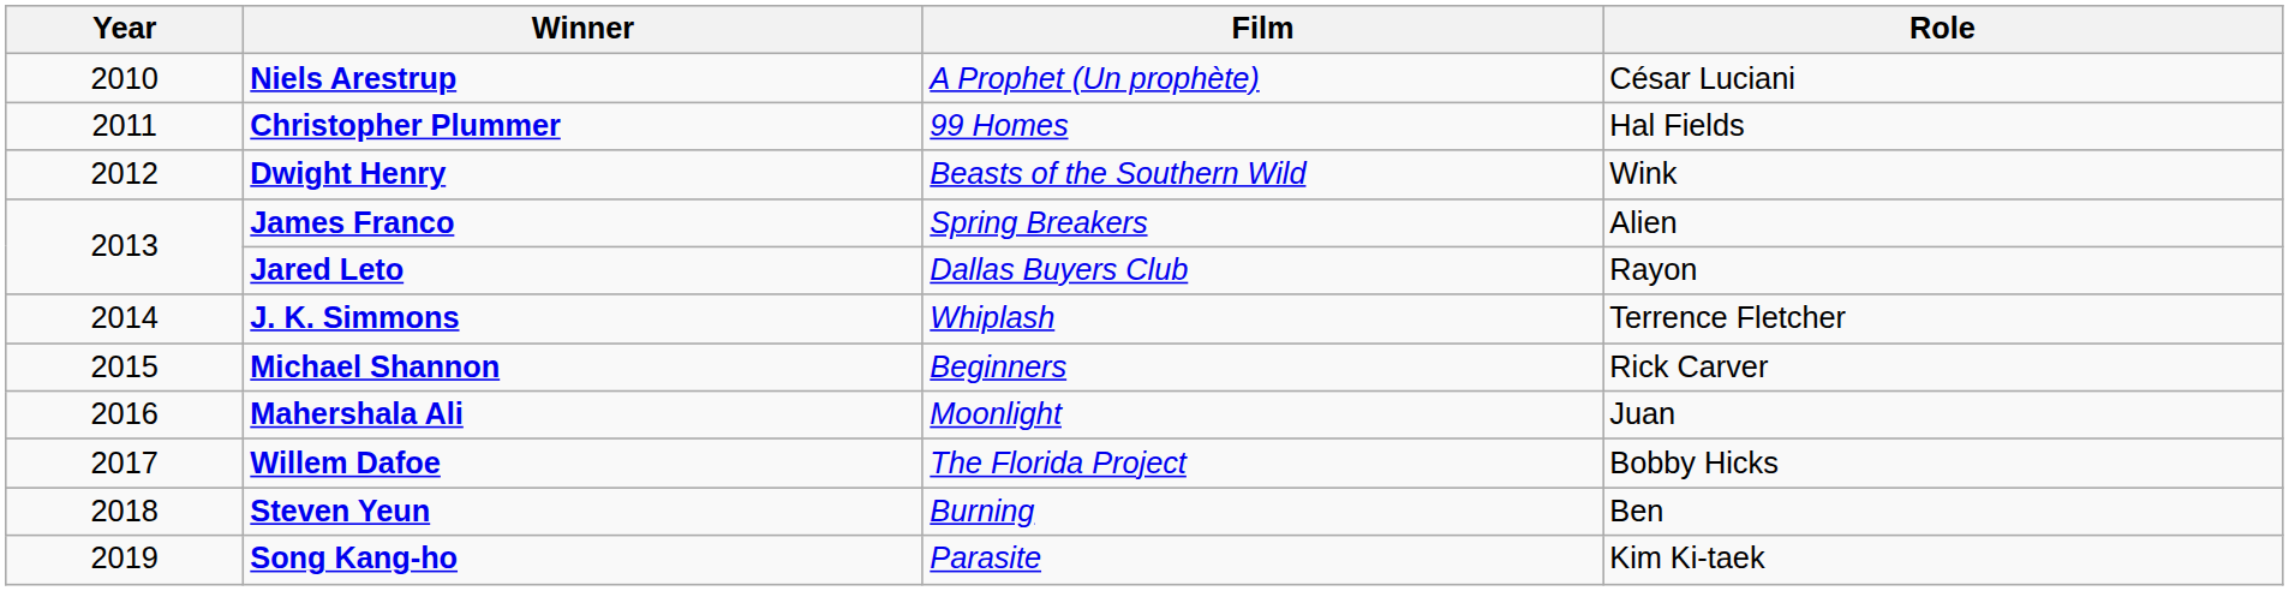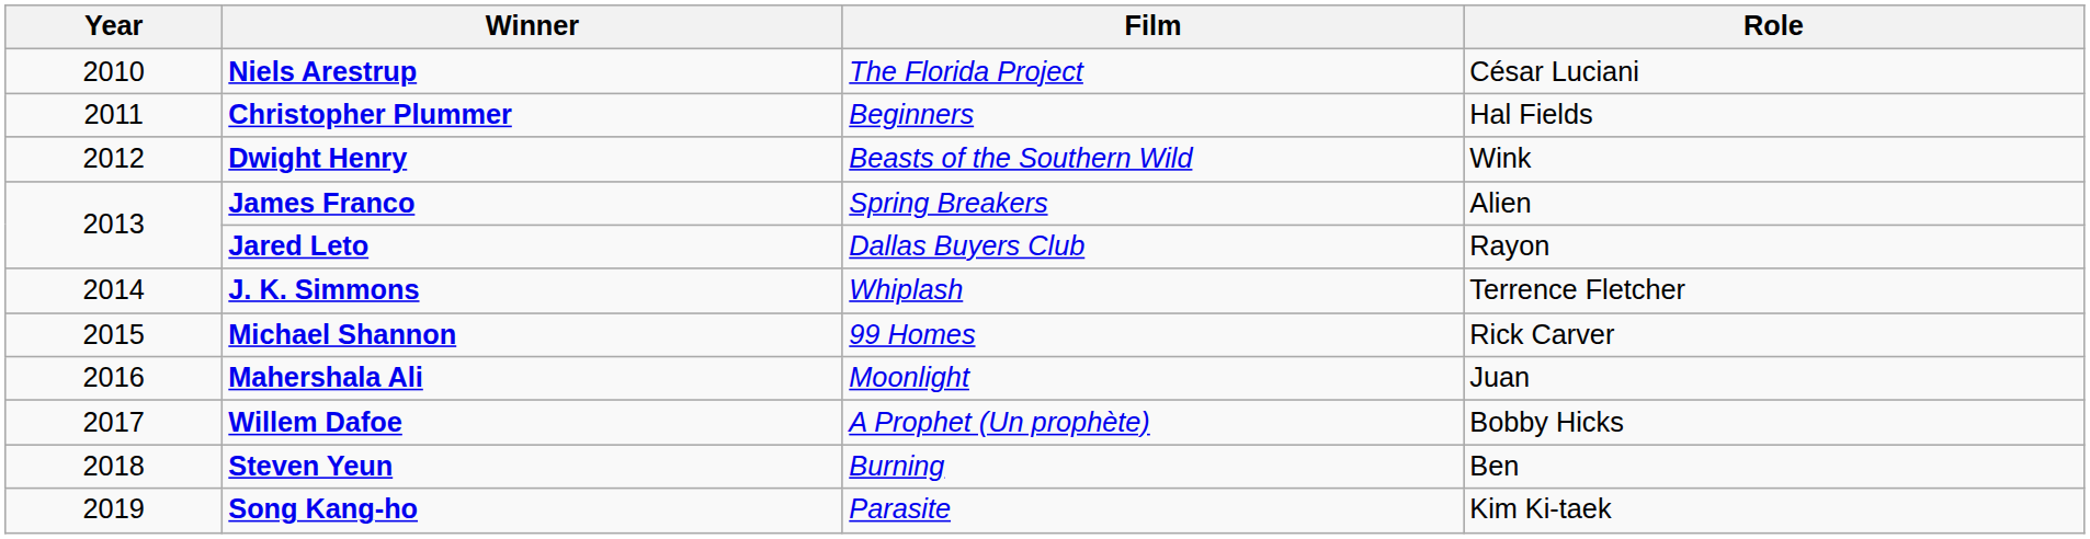Niels Arestrup | Film: A Prophet (Un prophète) -> The Florida Project
Christopher Plummer | Film: 99 Homes -> Beginners
Michael Shannon | Film: Beginners -> 99 Homes
Willem Dafoe | Film: The Florida Project -> A Prophet (Un prophète)
